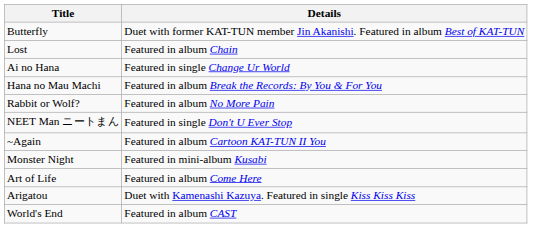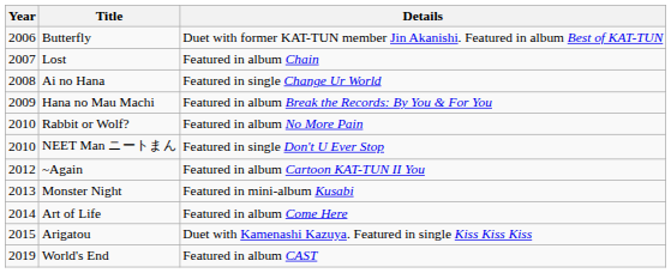+ column: Year | 2006 | 2007 | 2008 | 2009 | 2010 | 2010 | 2012 | 2013 | 2014 | 2015 | 2019
